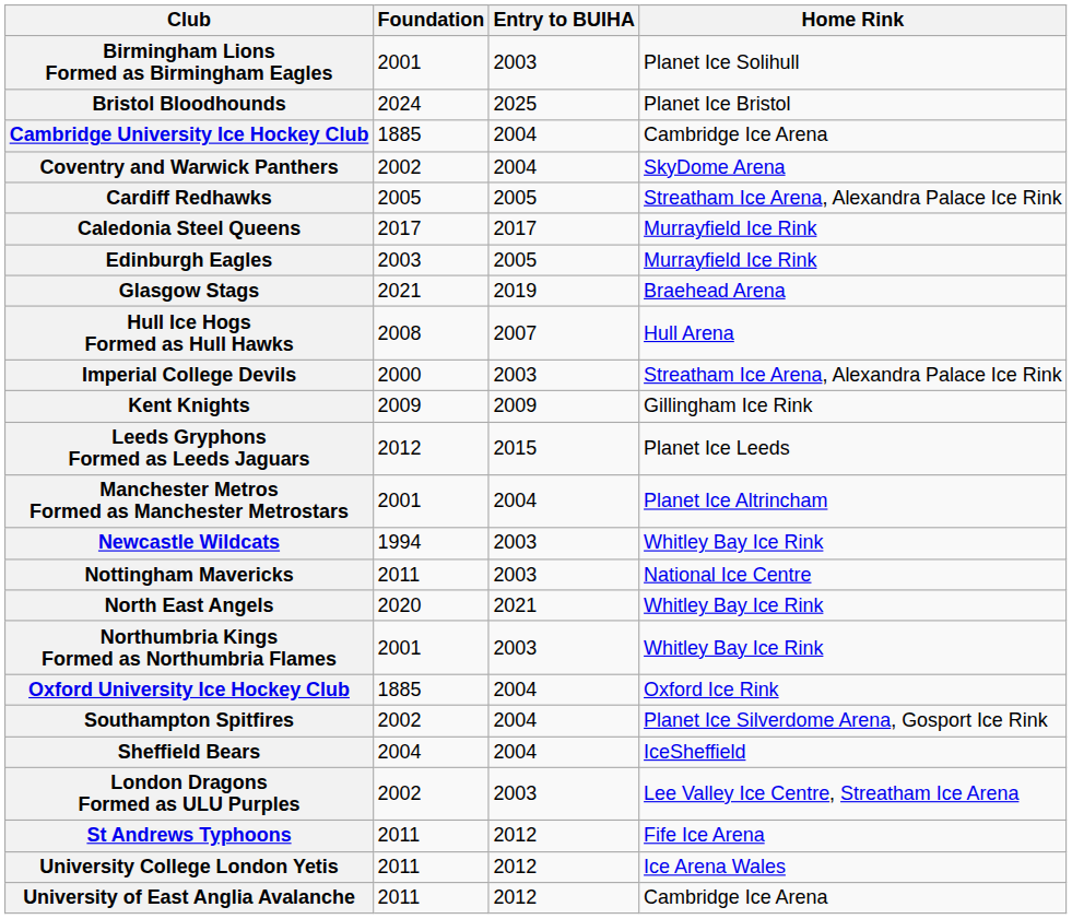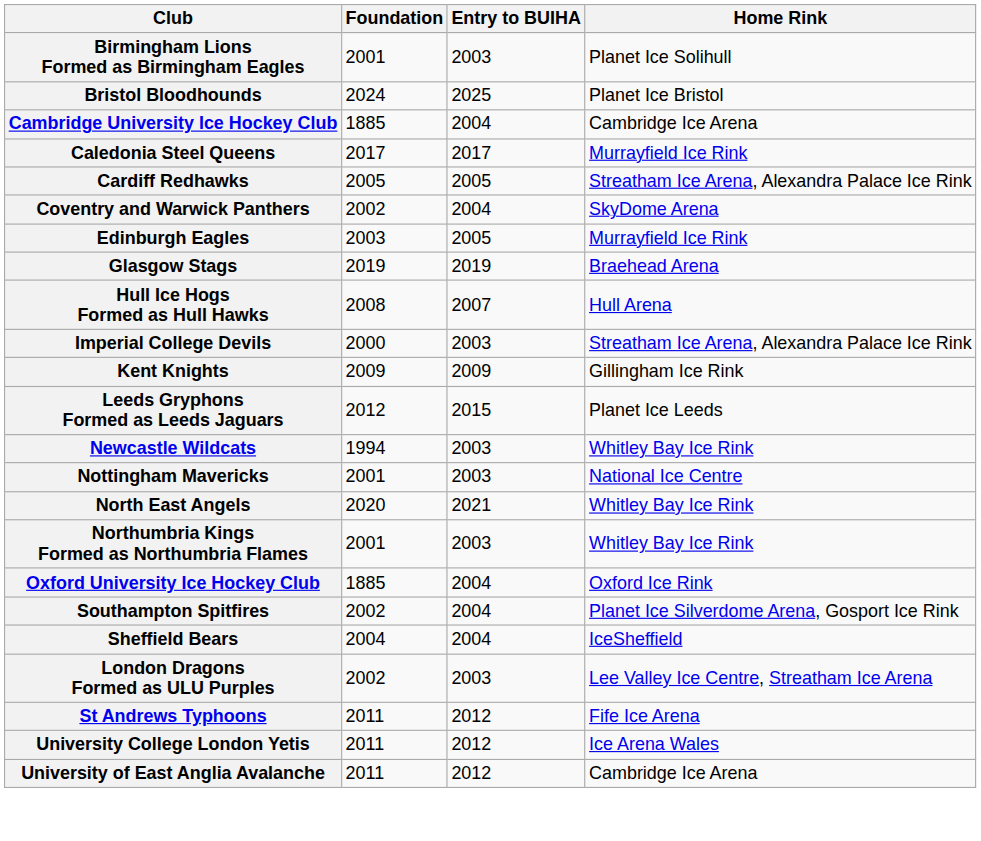rows swapped: Caledonia Steel Queens <-> Coventry and Warwick Panthers
Glasgow Stags | Foundation: 2021 -> 2019
- row: Manchester Metros Formed as Manchester Metrostars | 2001 | 2004 | Planet Ice Altrincham
Nottingham Mavericks | Foundation: 2011 -> 2001
